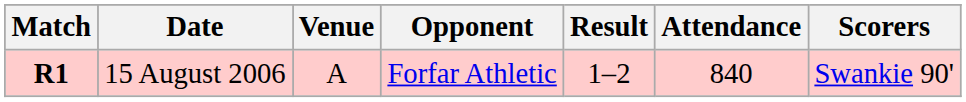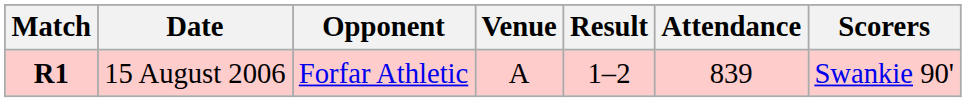columns swapped: Opponent <-> Venue
15 August 2006 | Attendance: 840 -> 839
